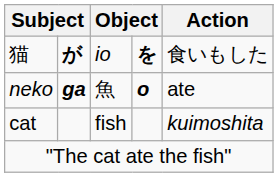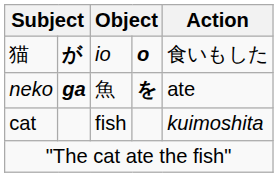猫 | column 4: を -> o
neko | column 4: o -> を
